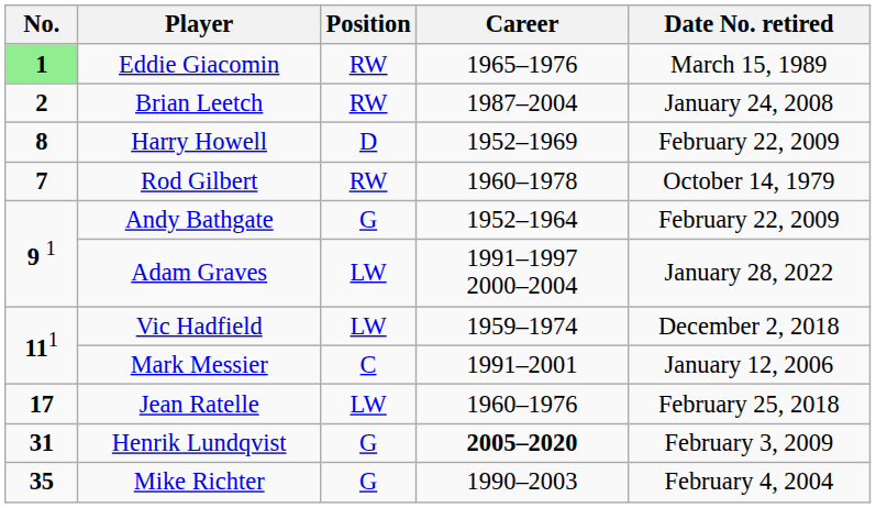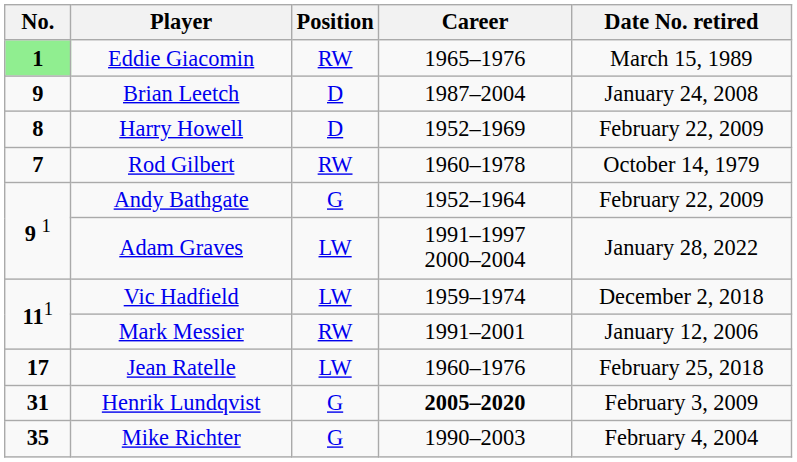Brian Leetch | No.: 2 -> 9
Brian Leetch | Position: RW -> D
Mark Messier | Position: C -> RW
